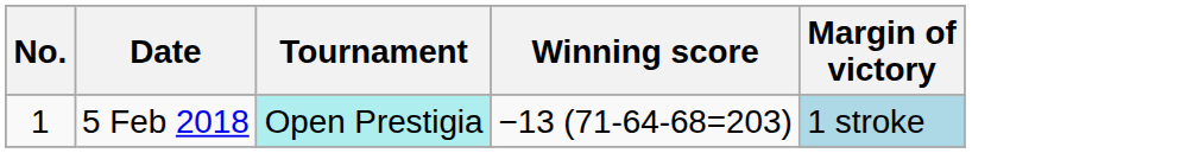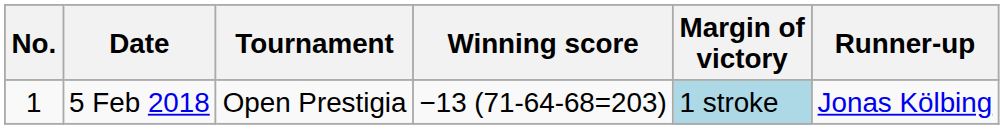+ column: Runner-up | Jonas Kölbing
5 Feb 2018 | Tournament: paleturquoise background -> no background
